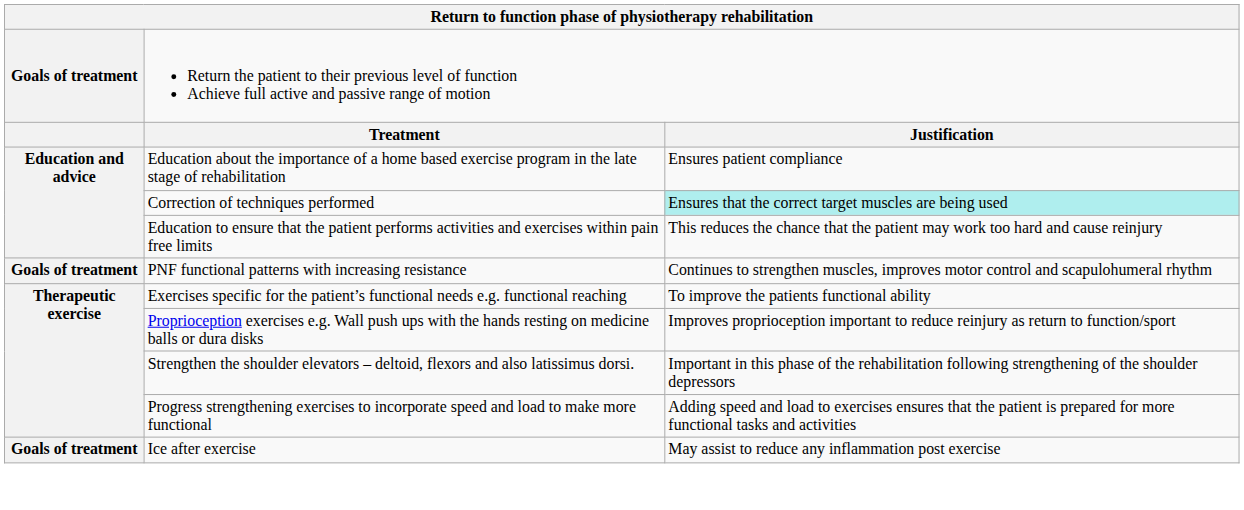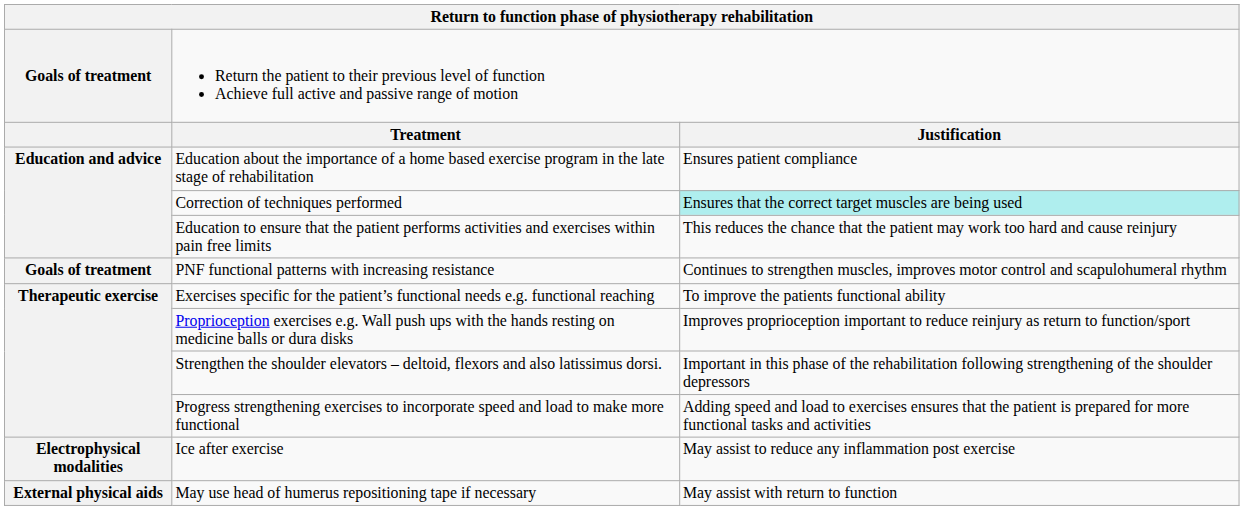Ice after exercise | column 1: Goals of treatment -> Electrophysical modalities
+ row: External physical aids | May use head of humerus repositioning tape if necessary | May assist with return to function
